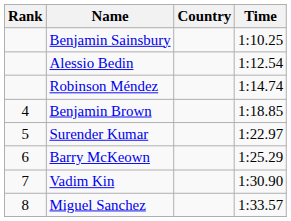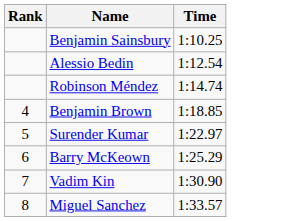- column: Country
